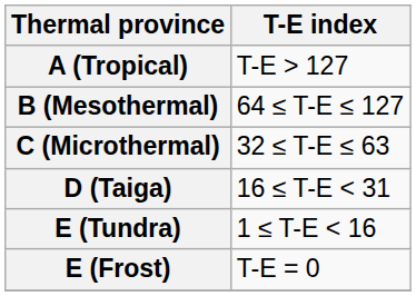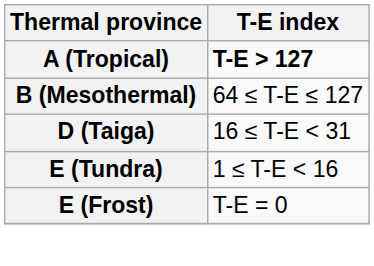A (Tropical) | T-E index: normal -> bold
- row: C (Microthermal) | 32 ≤ T-E ≤ 63
